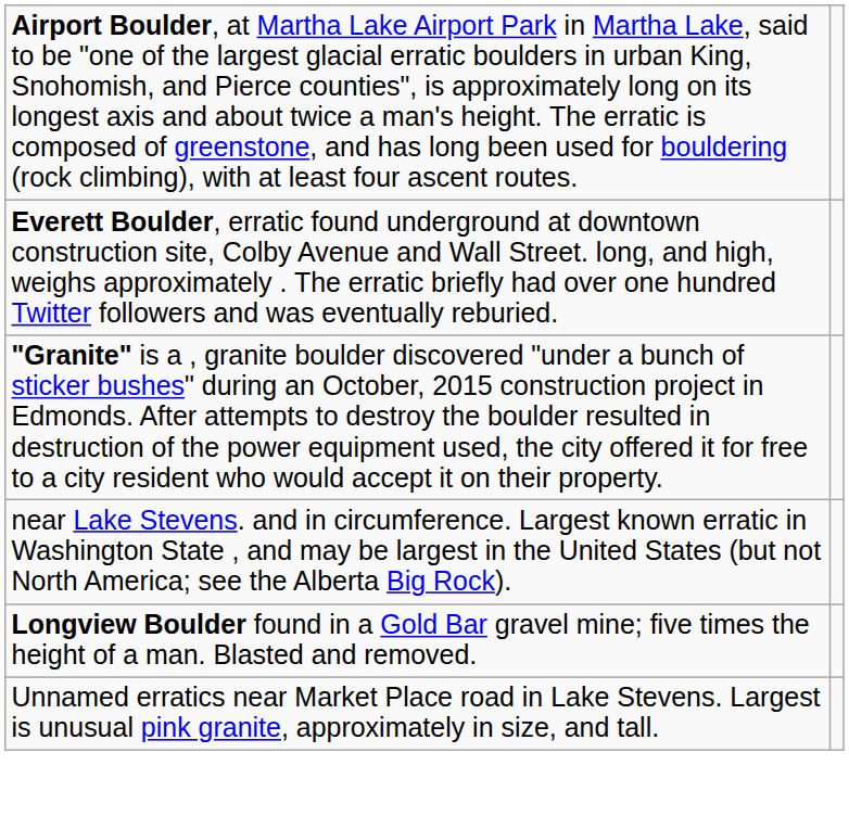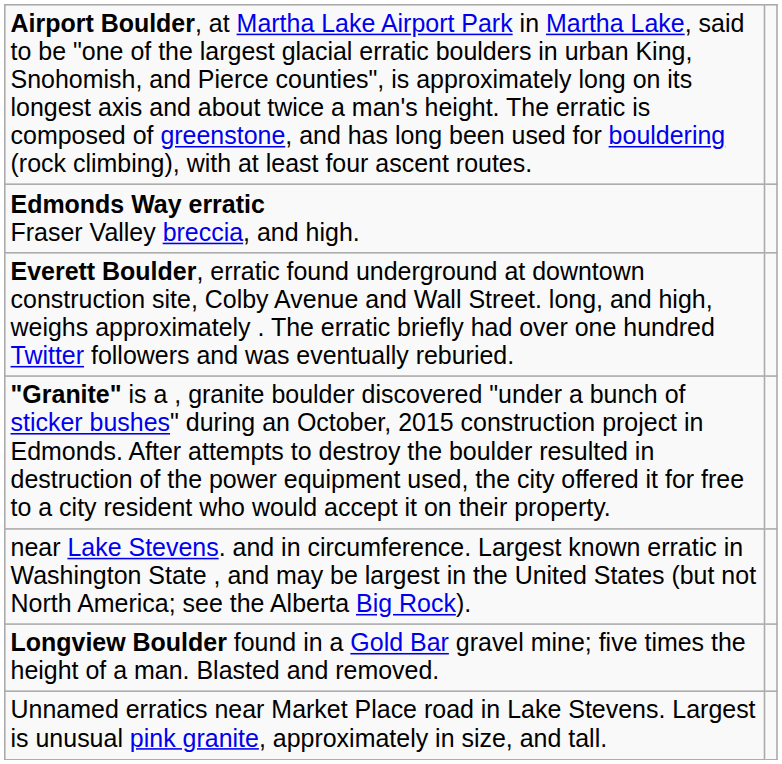+ row: Edmonds Way erratic Fraser Valley breccia, and high.
